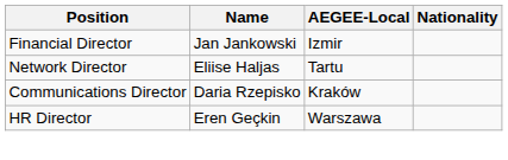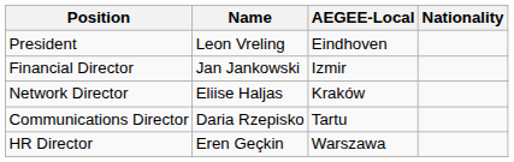+ row: President | Leon Vreling | Eindhoven
Network Director | AEGEE-Local: Tartu -> Kraków
Communications Director | AEGEE-Local: Kraków -> Tartu
